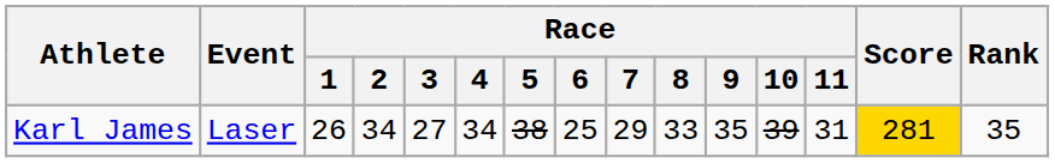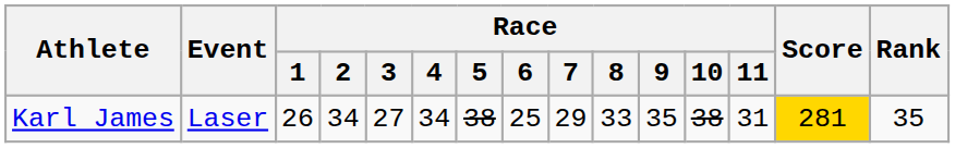Karl James | Race / 10: 39 -> 38
